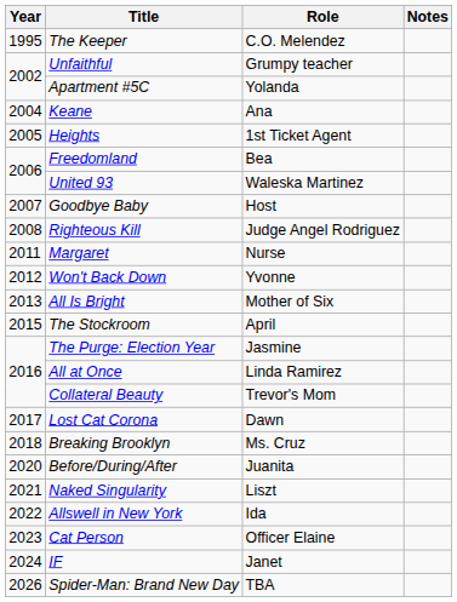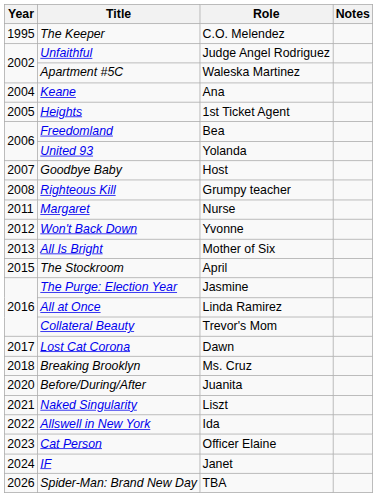Unfaithful | Role: Grumpy teacher -> Judge Angel Rodriguez
Apartment #5C | Role: Yolanda -> Waleska Martinez
United 93 | Role: Waleska Martinez -> Yolanda
Righteous Kill | Role: Judge Angel Rodriguez -> Grumpy teacher
